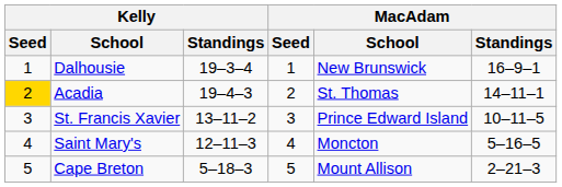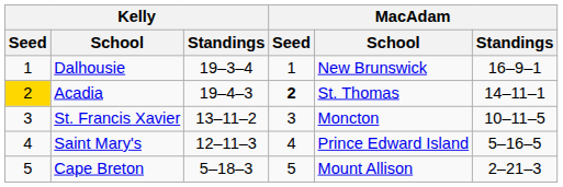Acadia | MacAdam / Seed: normal -> bold
St. Francis Xavier | MacAdam / School: Prince Edward Island -> Moncton
Saint Mary's | MacAdam / School: Moncton -> Prince Edward Island
